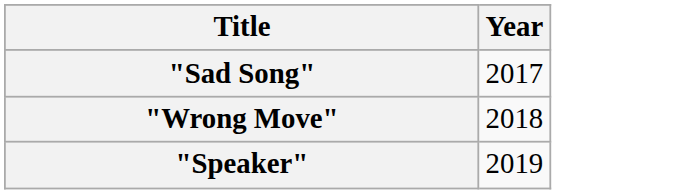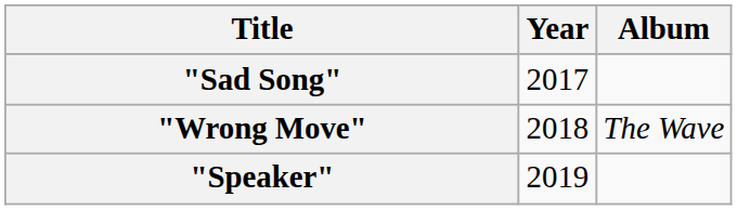+ column: Album | The Wave
